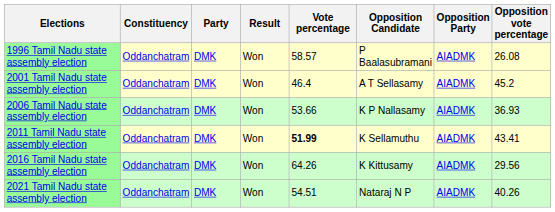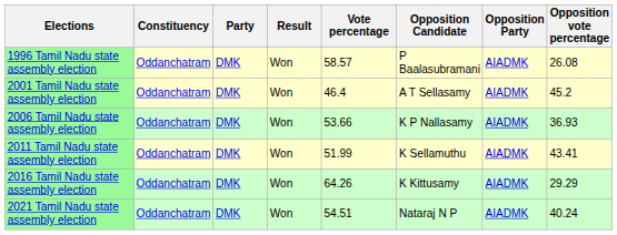2011 Tamil Nadu state assembly election | Vote percentage: bold -> normal
2016 Tamil Nadu state assembly election | Opposition vote percentage: 29.56 -> 29.29
2021 Tamil Nadu state assembly election | Opposition vote percentage: 40.26 -> 40.24
